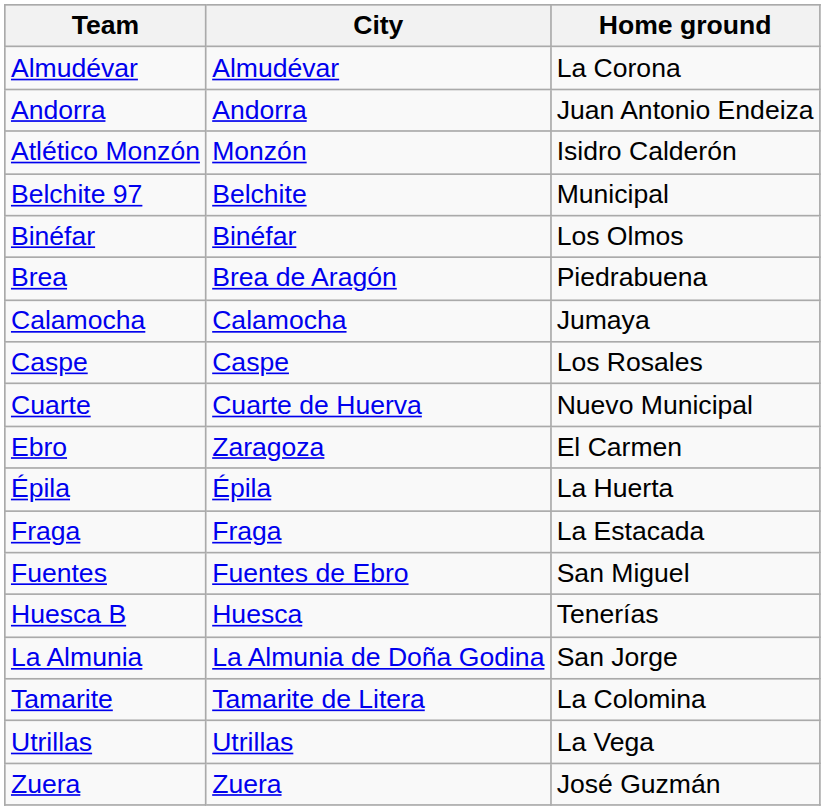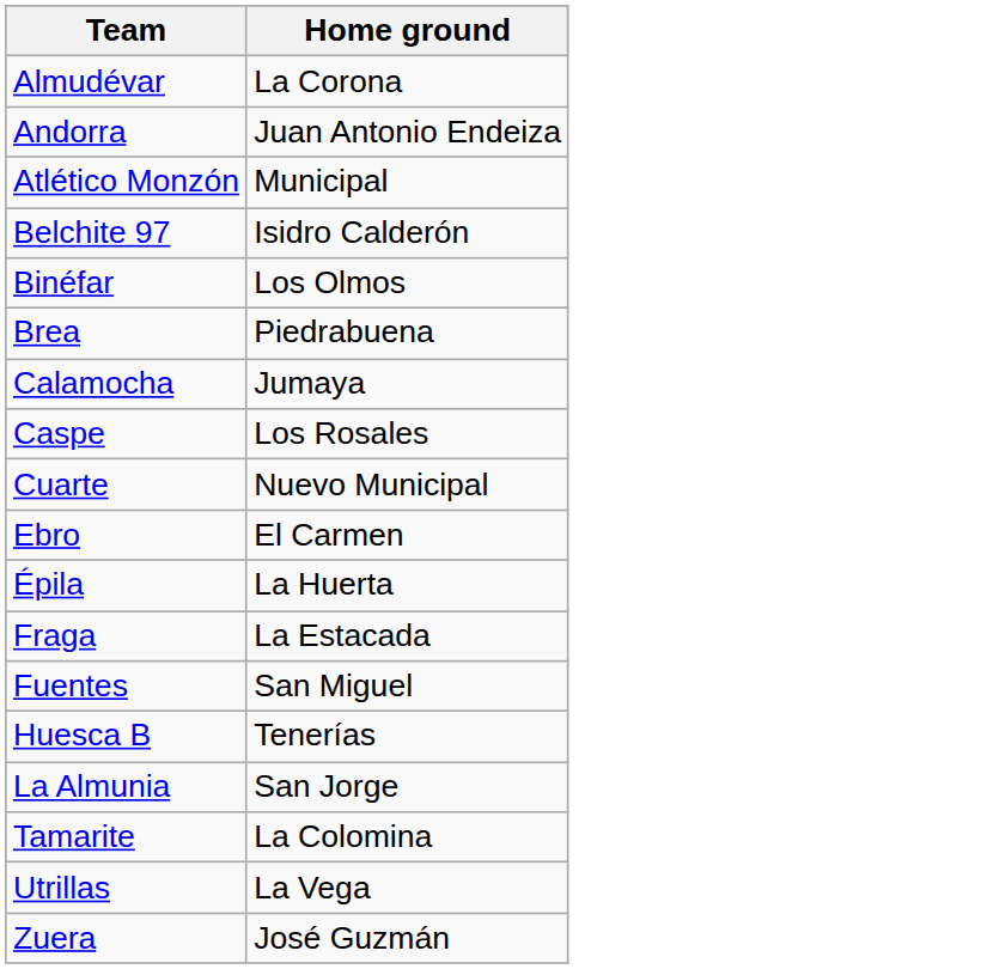- column: City | Almudévar | Andorra | Monzón | Belchite | Binéfar | Brea de Aragón | Calamocha | Caspe | Cuarte de Huerva | Zaragoza | Épila | Fraga | Fuentes de Ebro | Huesca | La Almunia de Doña Godina | Tamarite de Litera | Utrillas | Zuera
Atlético Monzón | Home ground: Isidro Calderón -> Municipal
Belchite 97 | Home ground: Municipal -> Isidro Calderón
